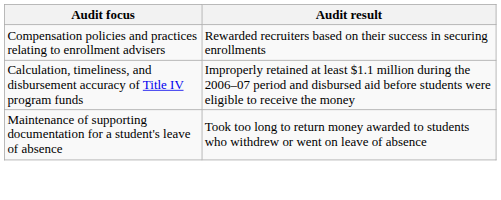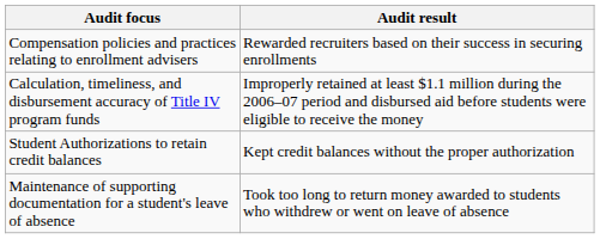+ row: Student Authorizations to retain credit balances | Kept credit balances without the proper authorization
